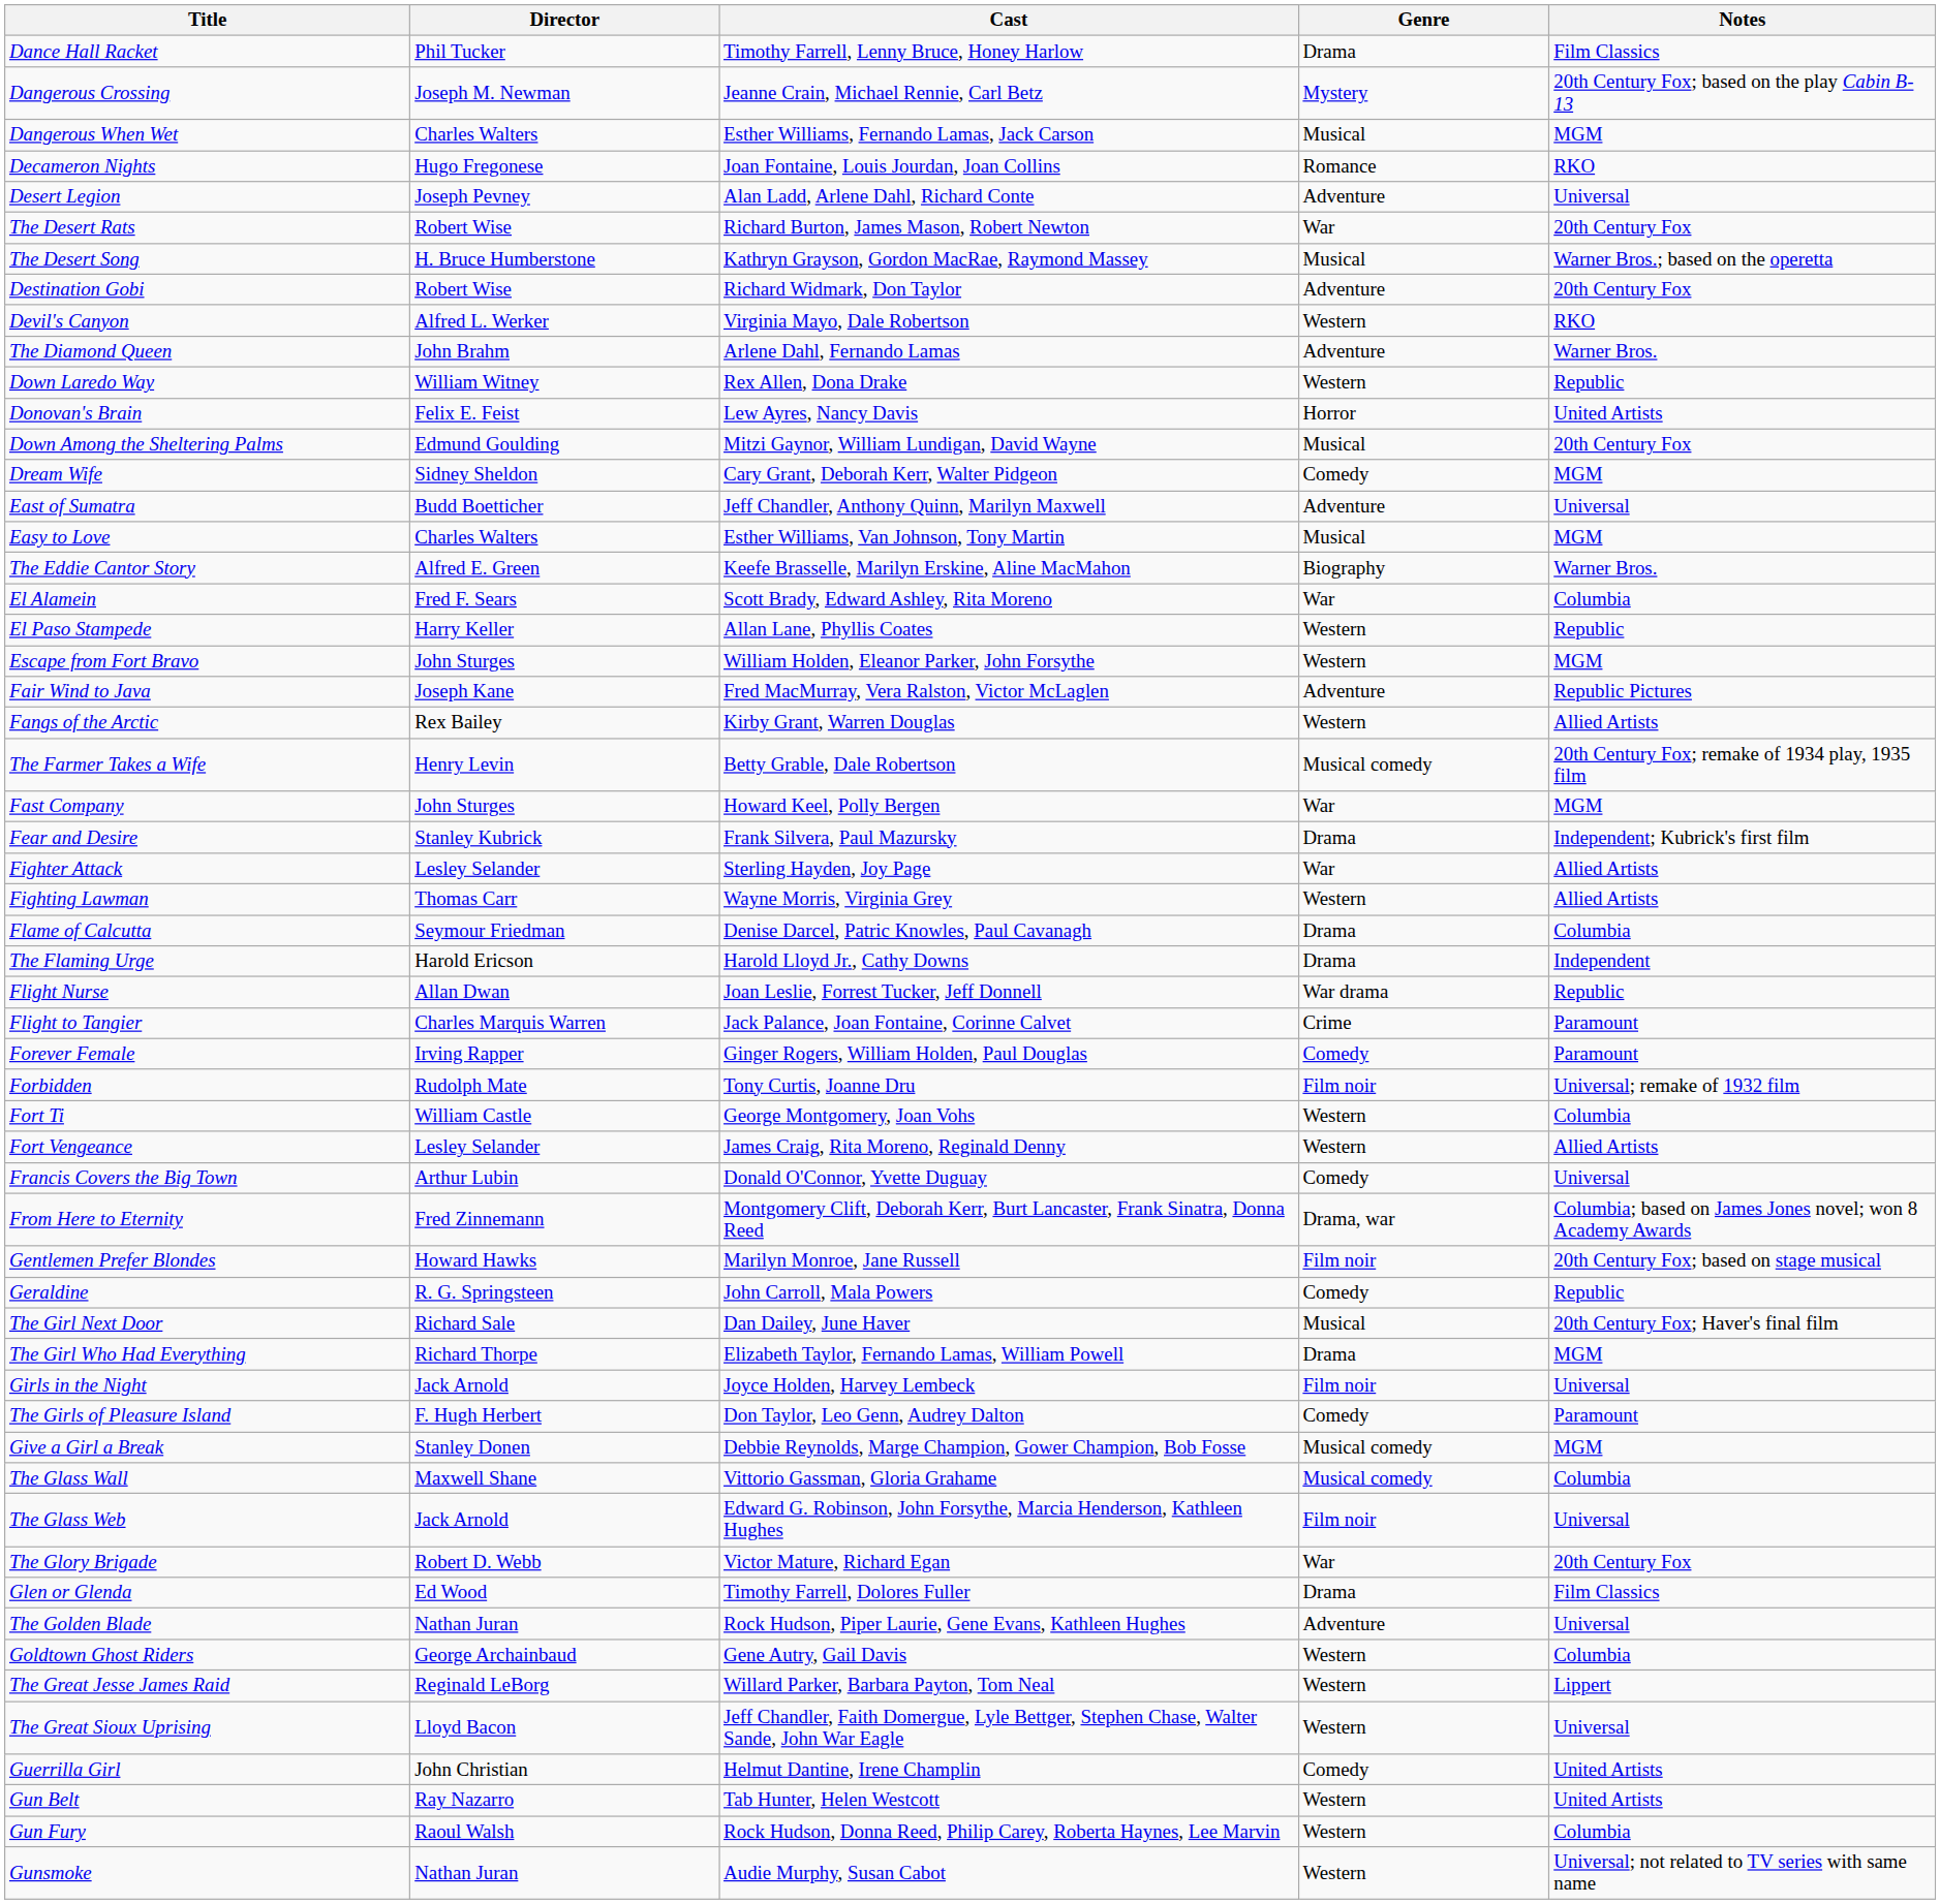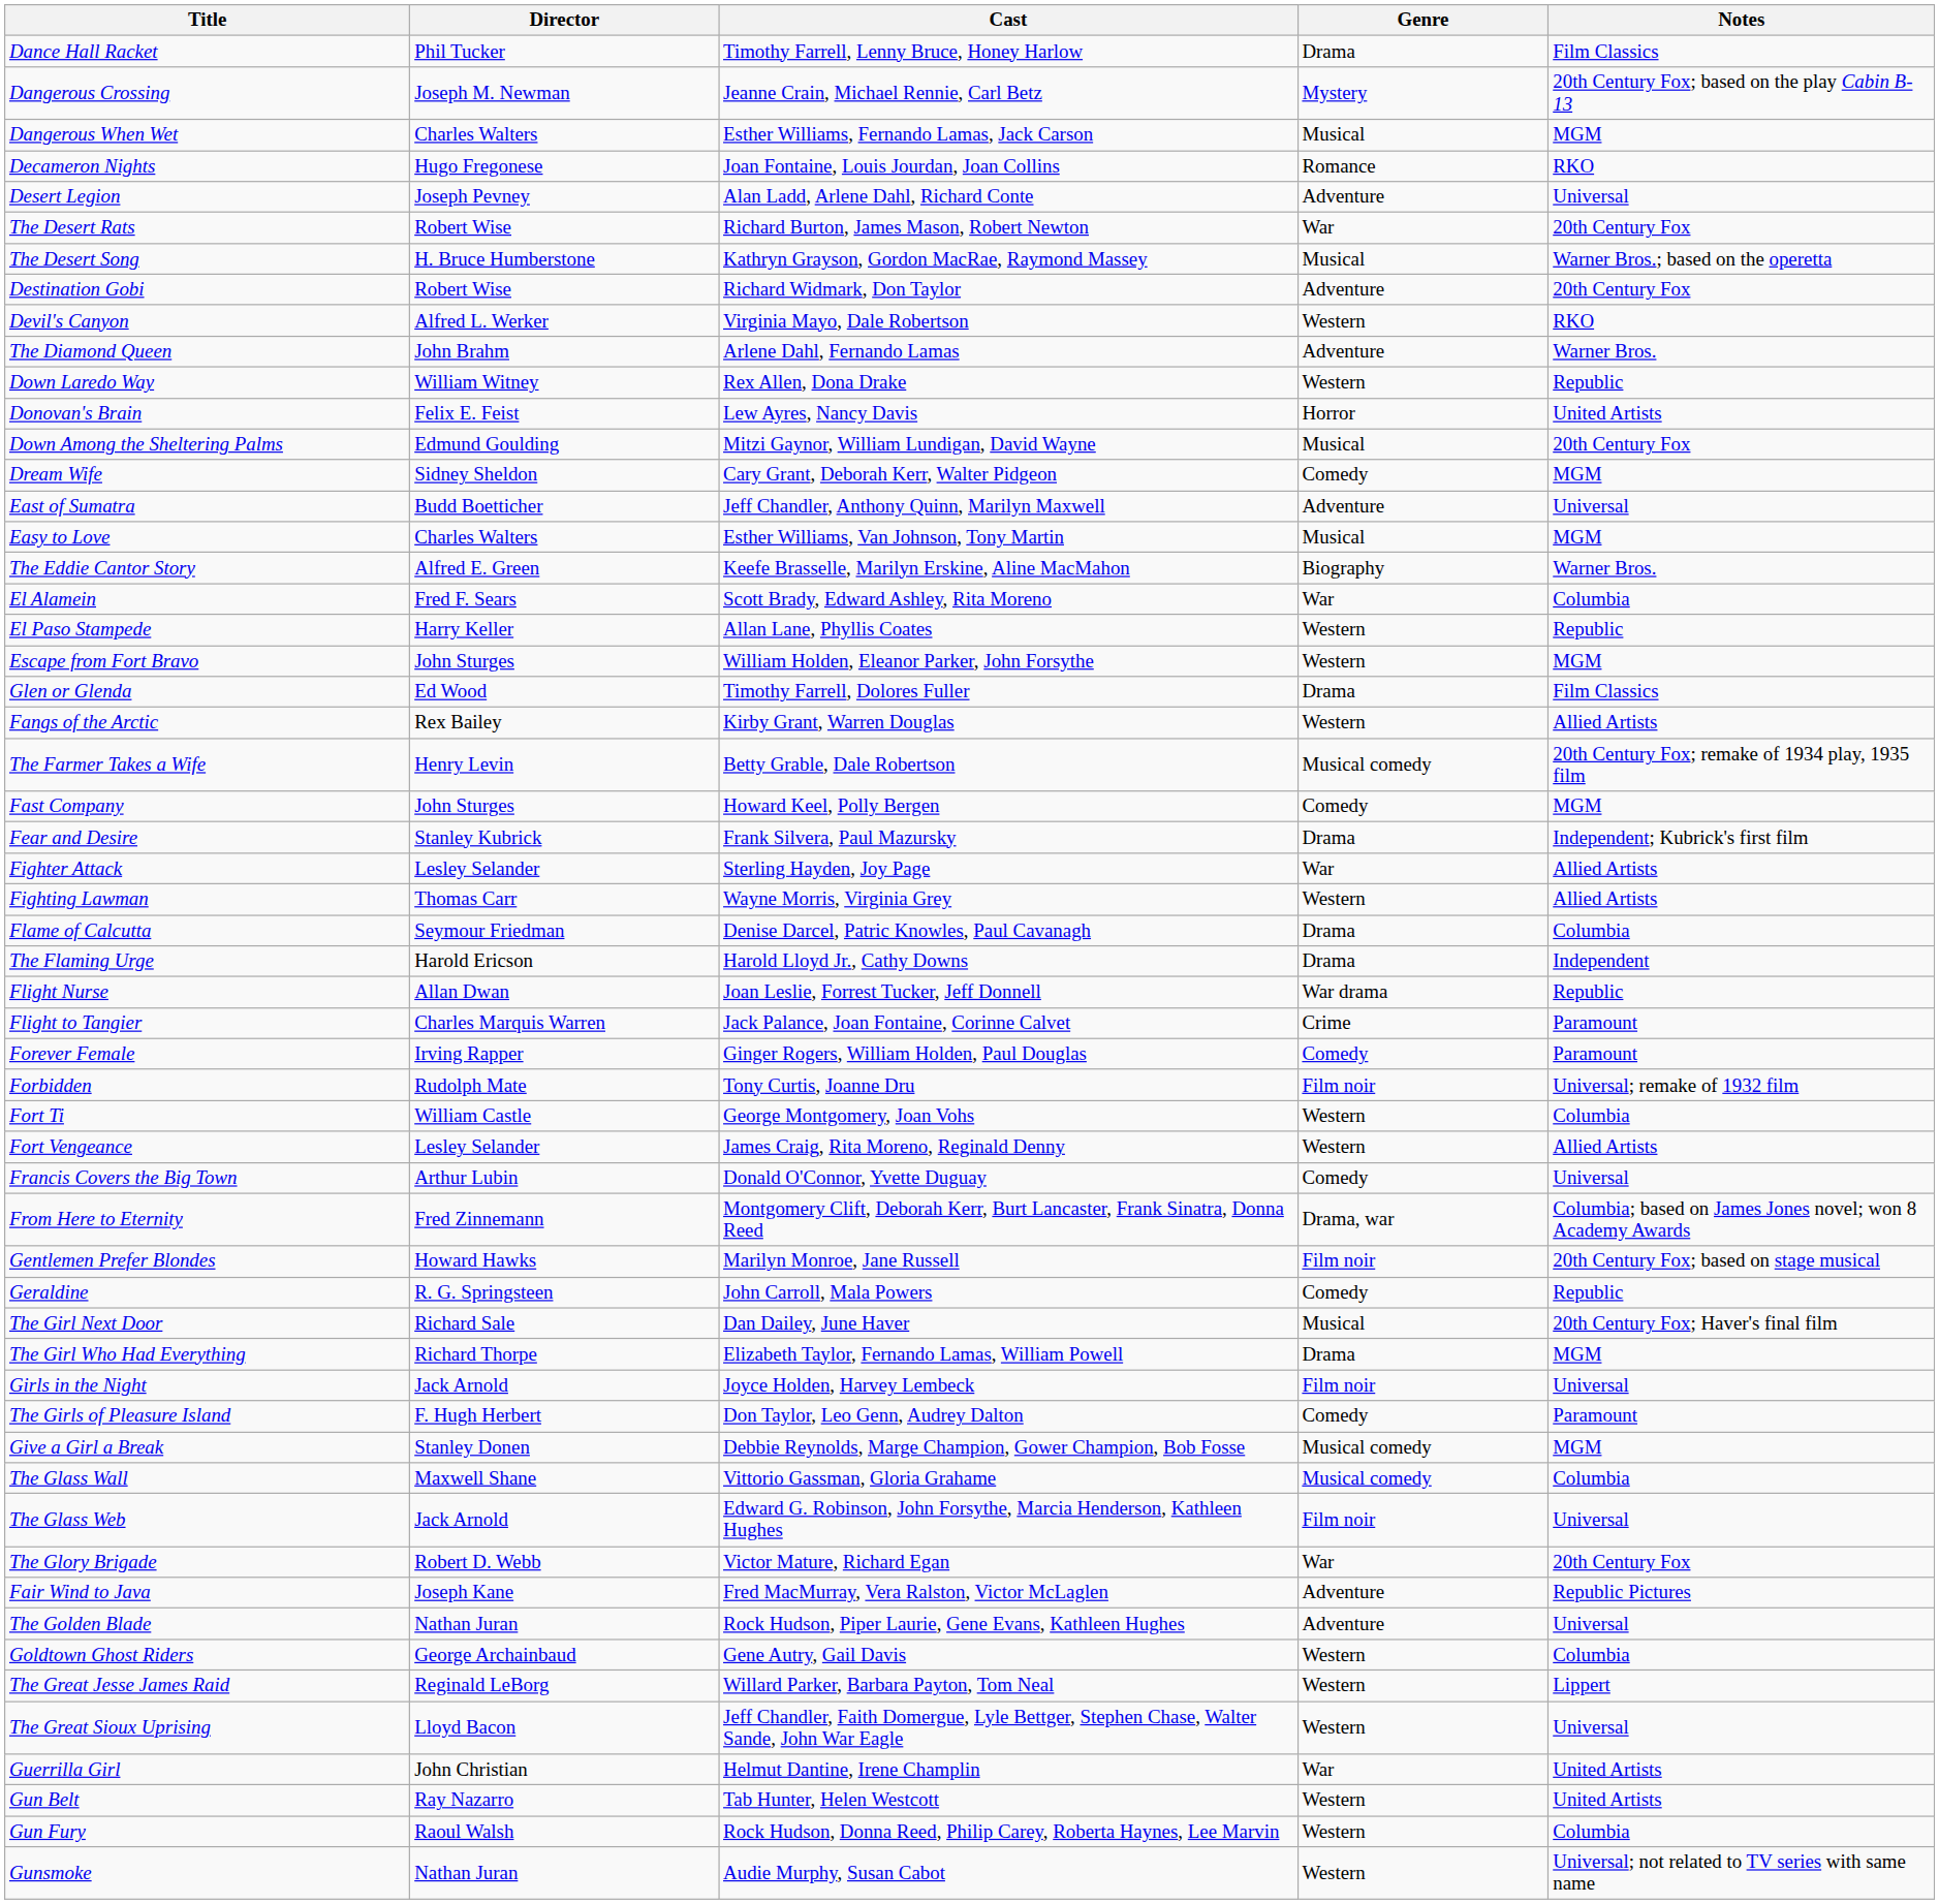rows swapped: Fair Wind to Java <-> Glen or Glenda
Fast Company | Genre: War -> Comedy
Guerrilla Girl | Genre: Comedy -> War
